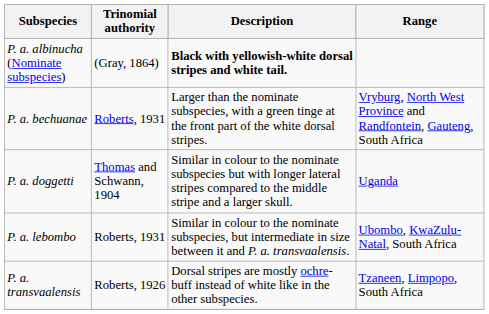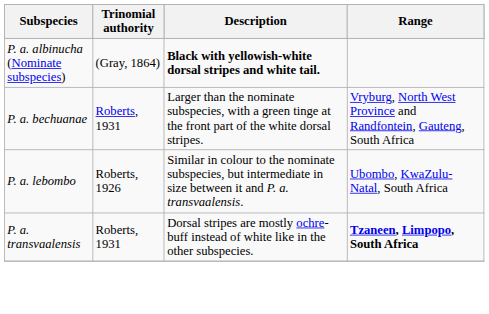- row: P. a. doggetti | Thomas and Schwann, 1904 | Similar in colour to the nominate subspecies but with longer lateral stripes compared to the middle stripe and a larger skull. | Uganda
P. a. lebombo | Trinomial authority: Roberts, 1931 -> Roberts, 1926
P. a. transvaalensis | Trinomial authority: Roberts, 1926 -> Roberts, 1931
P. a. transvaalensis | Range: normal -> bold
